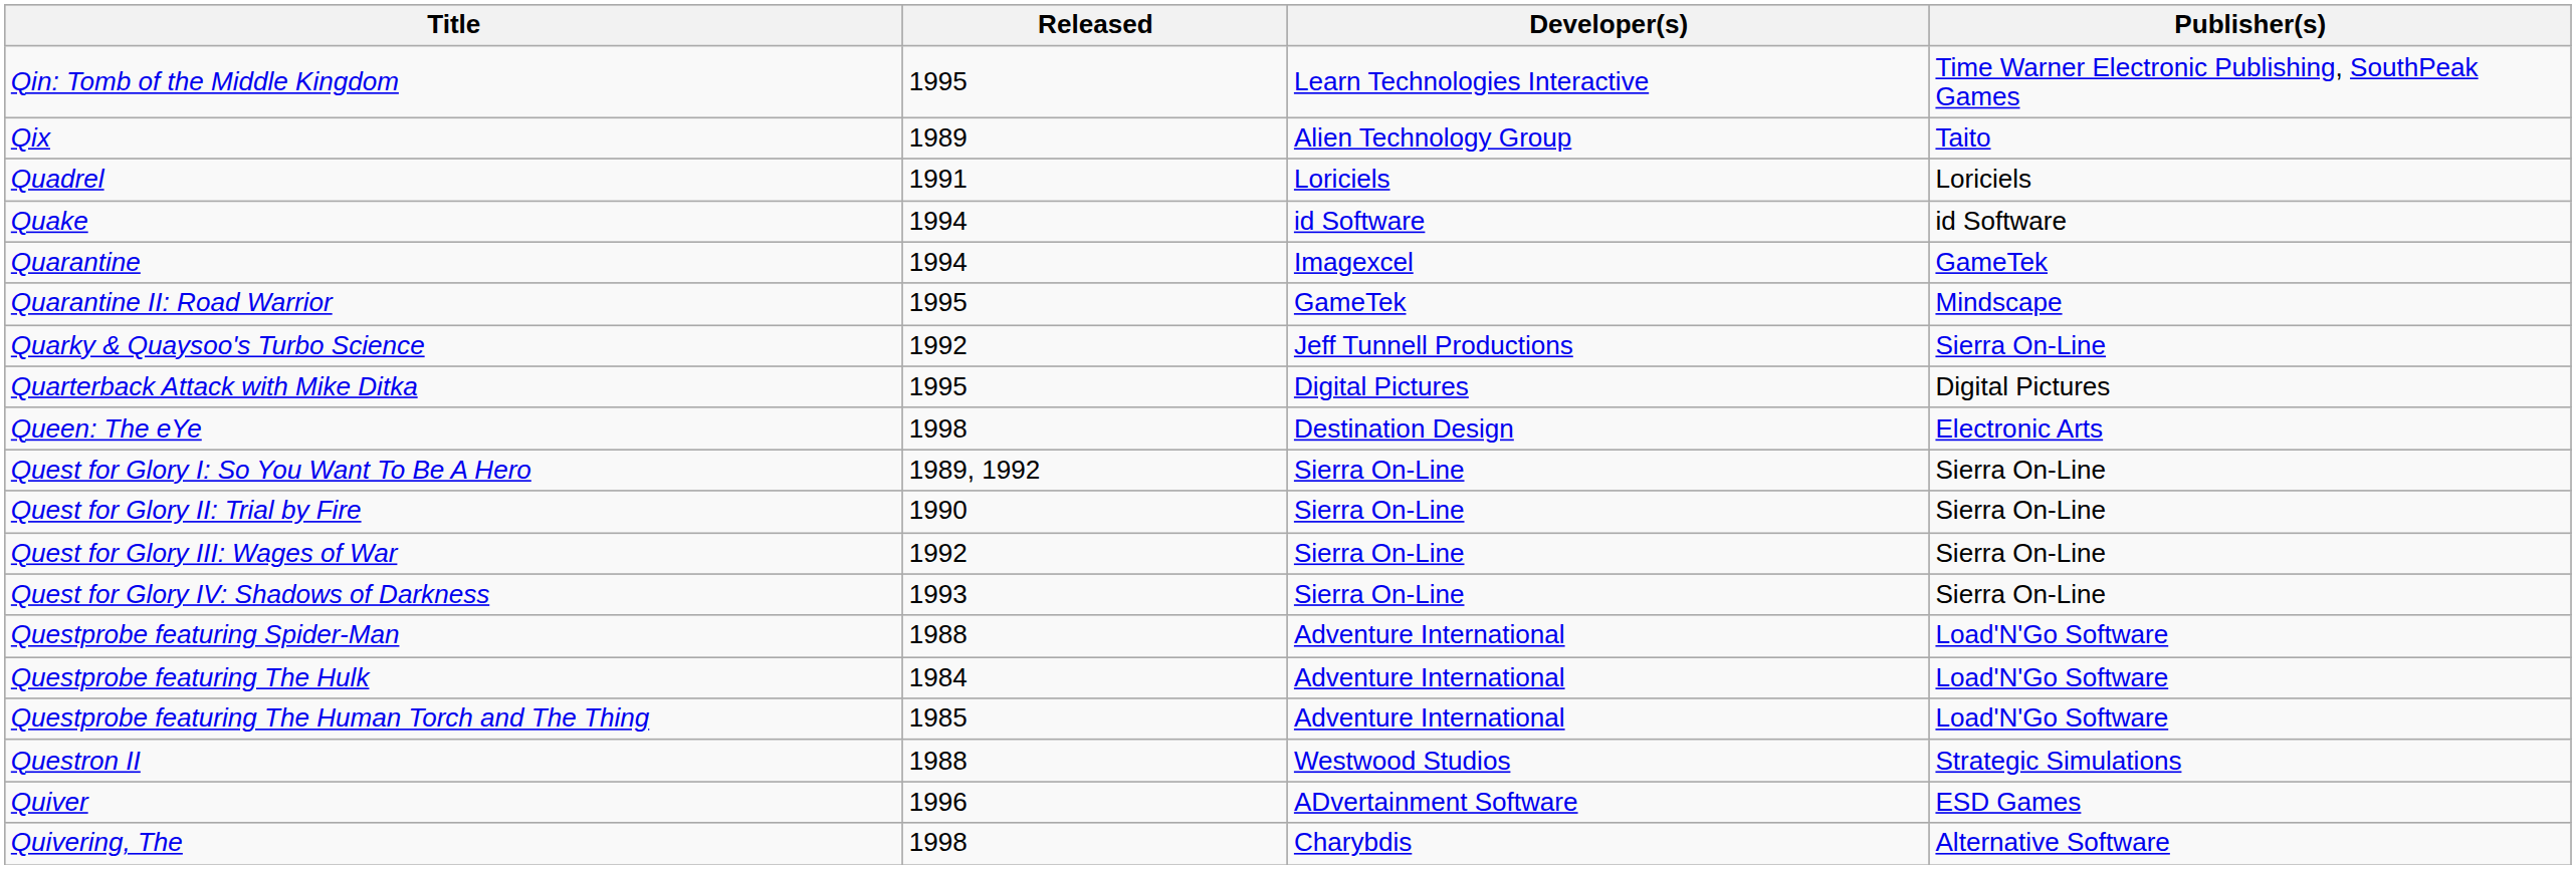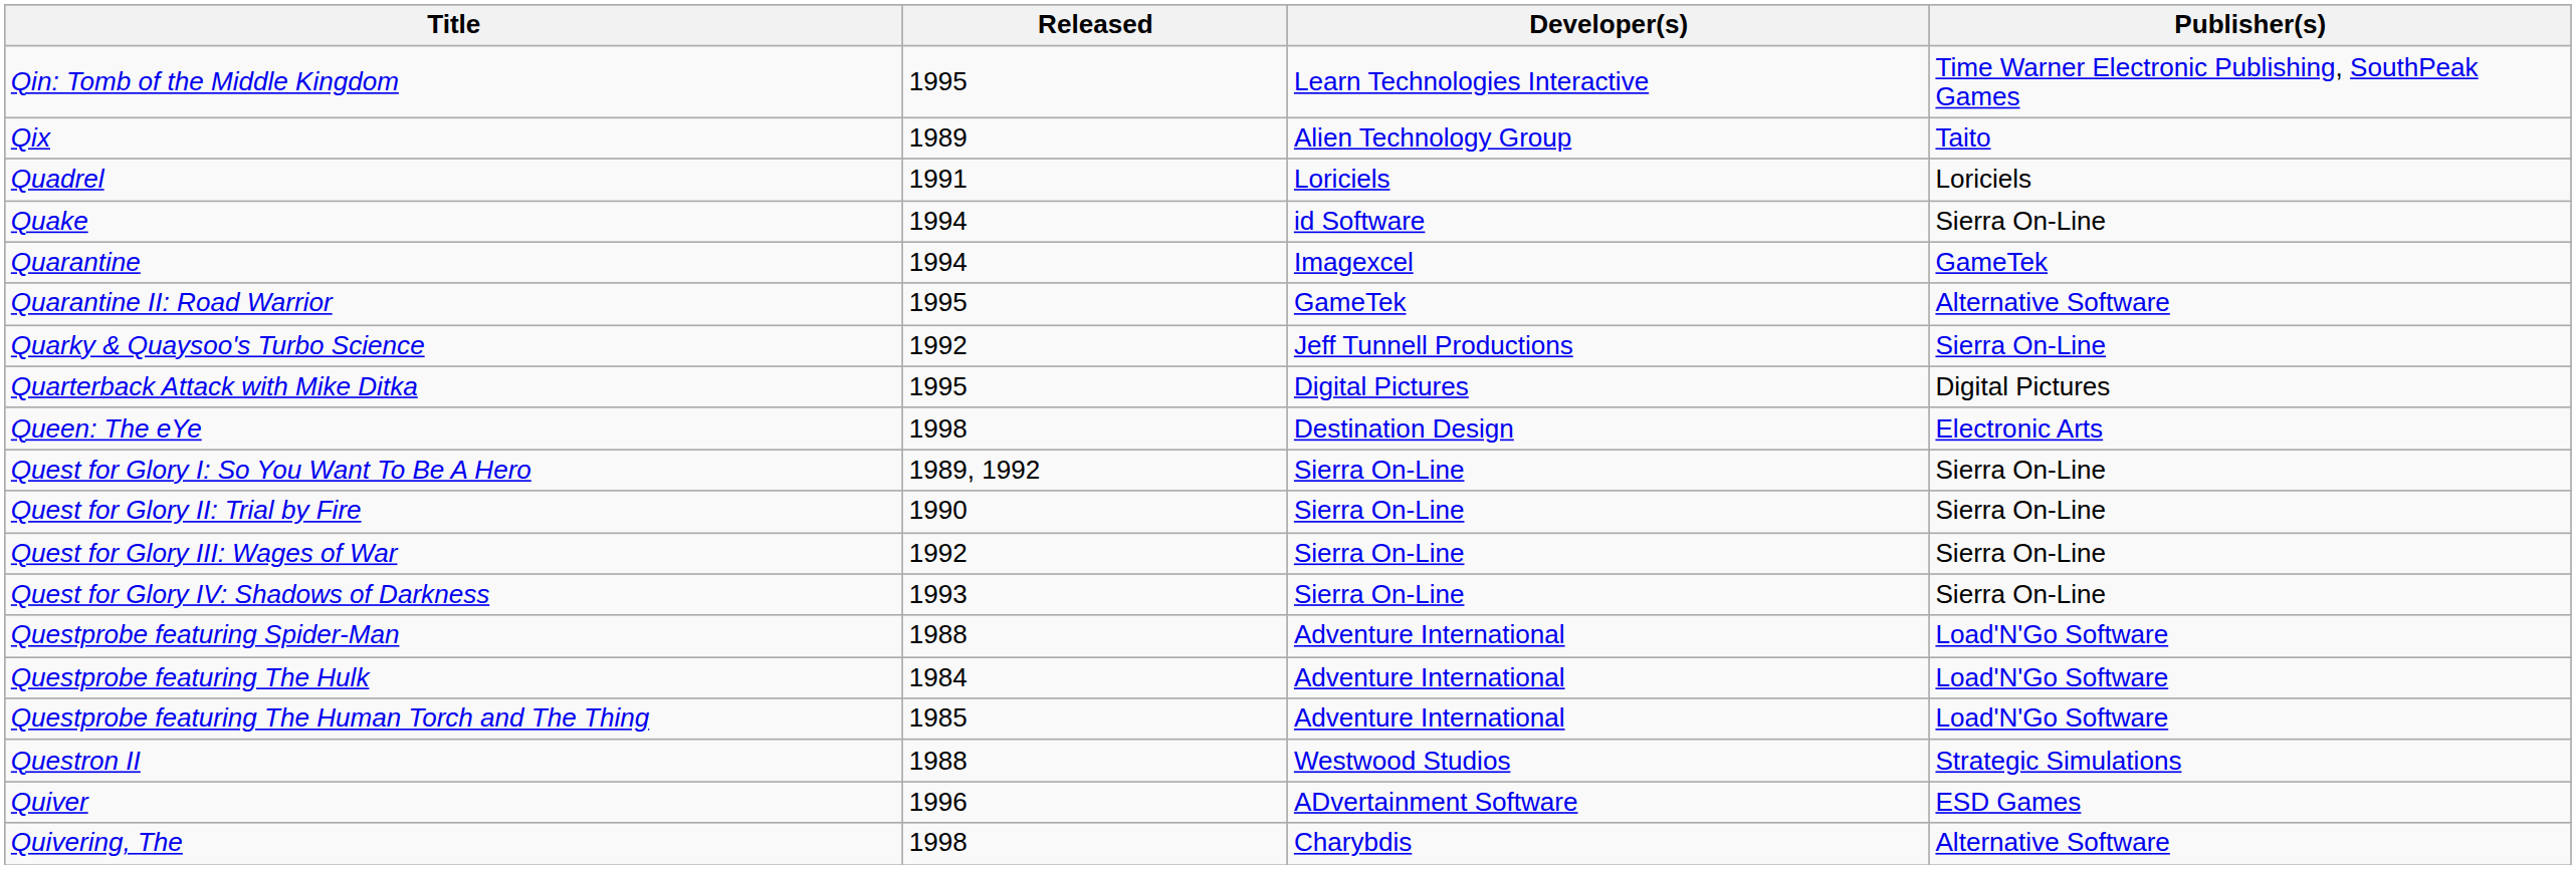Quake | Publisher(s): id Software -> Sierra On-Line
Quarantine II: Road Warrior | Publisher(s): Mindscape -> Alternative Software
